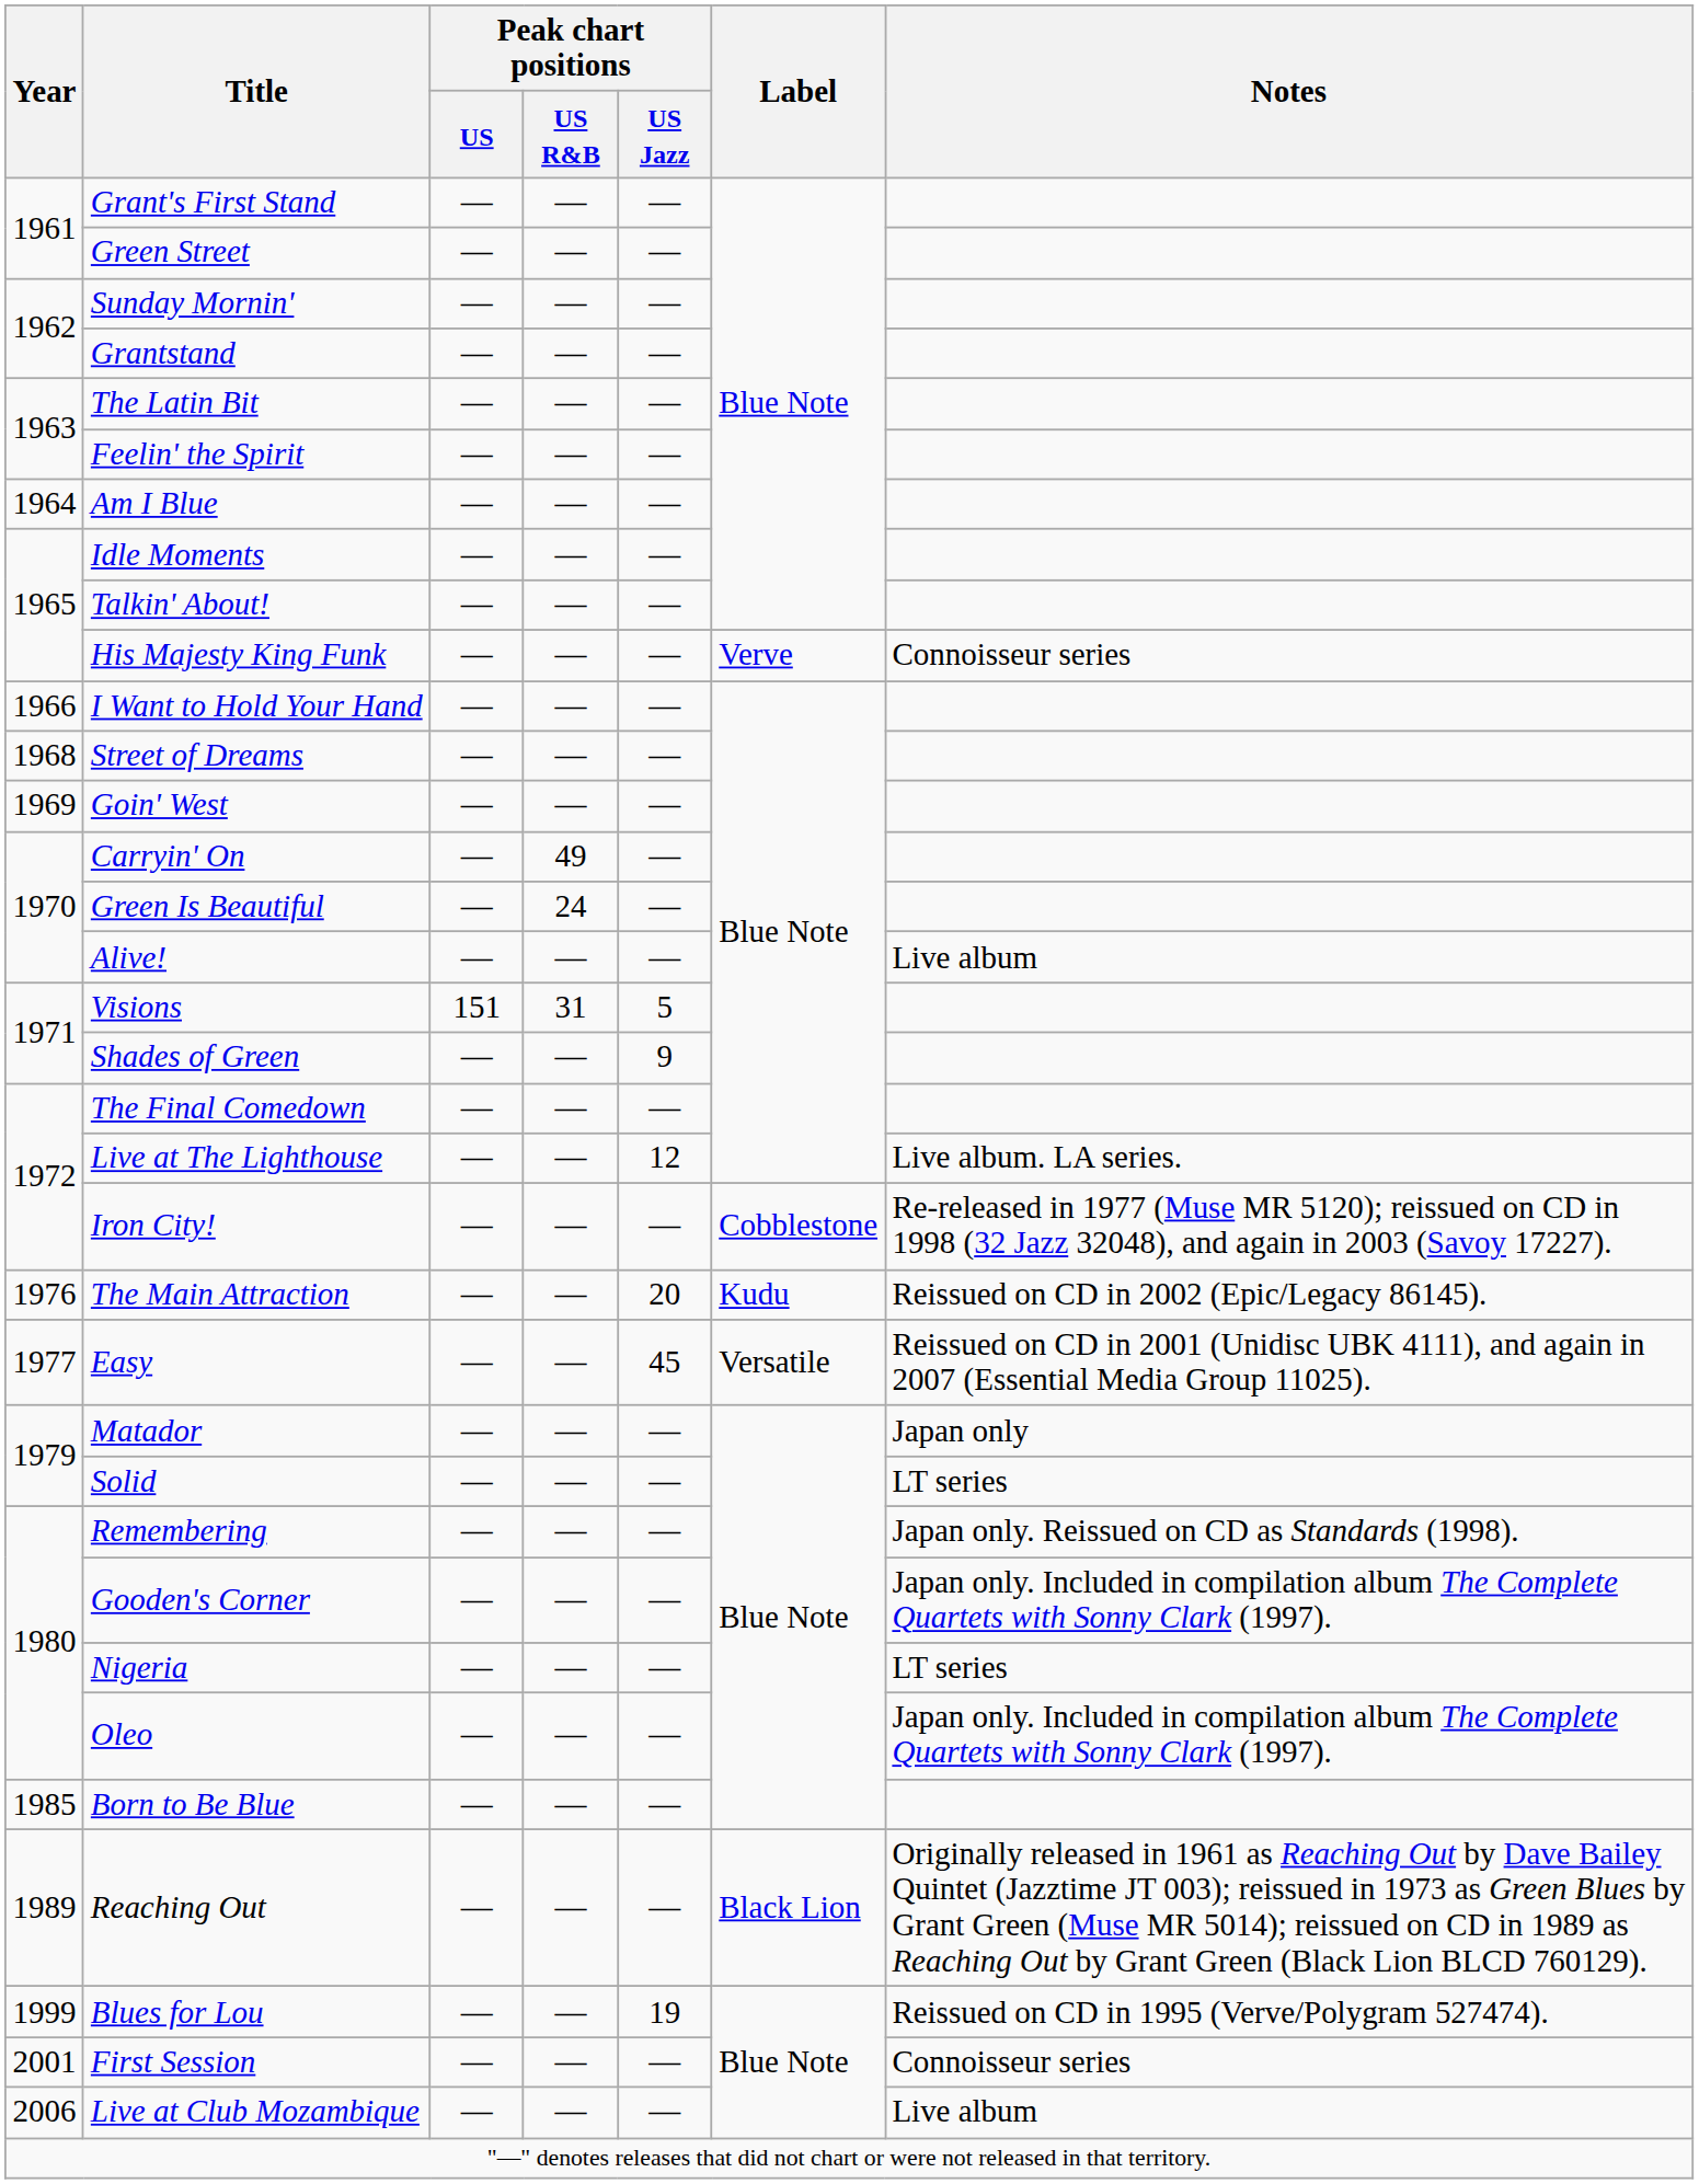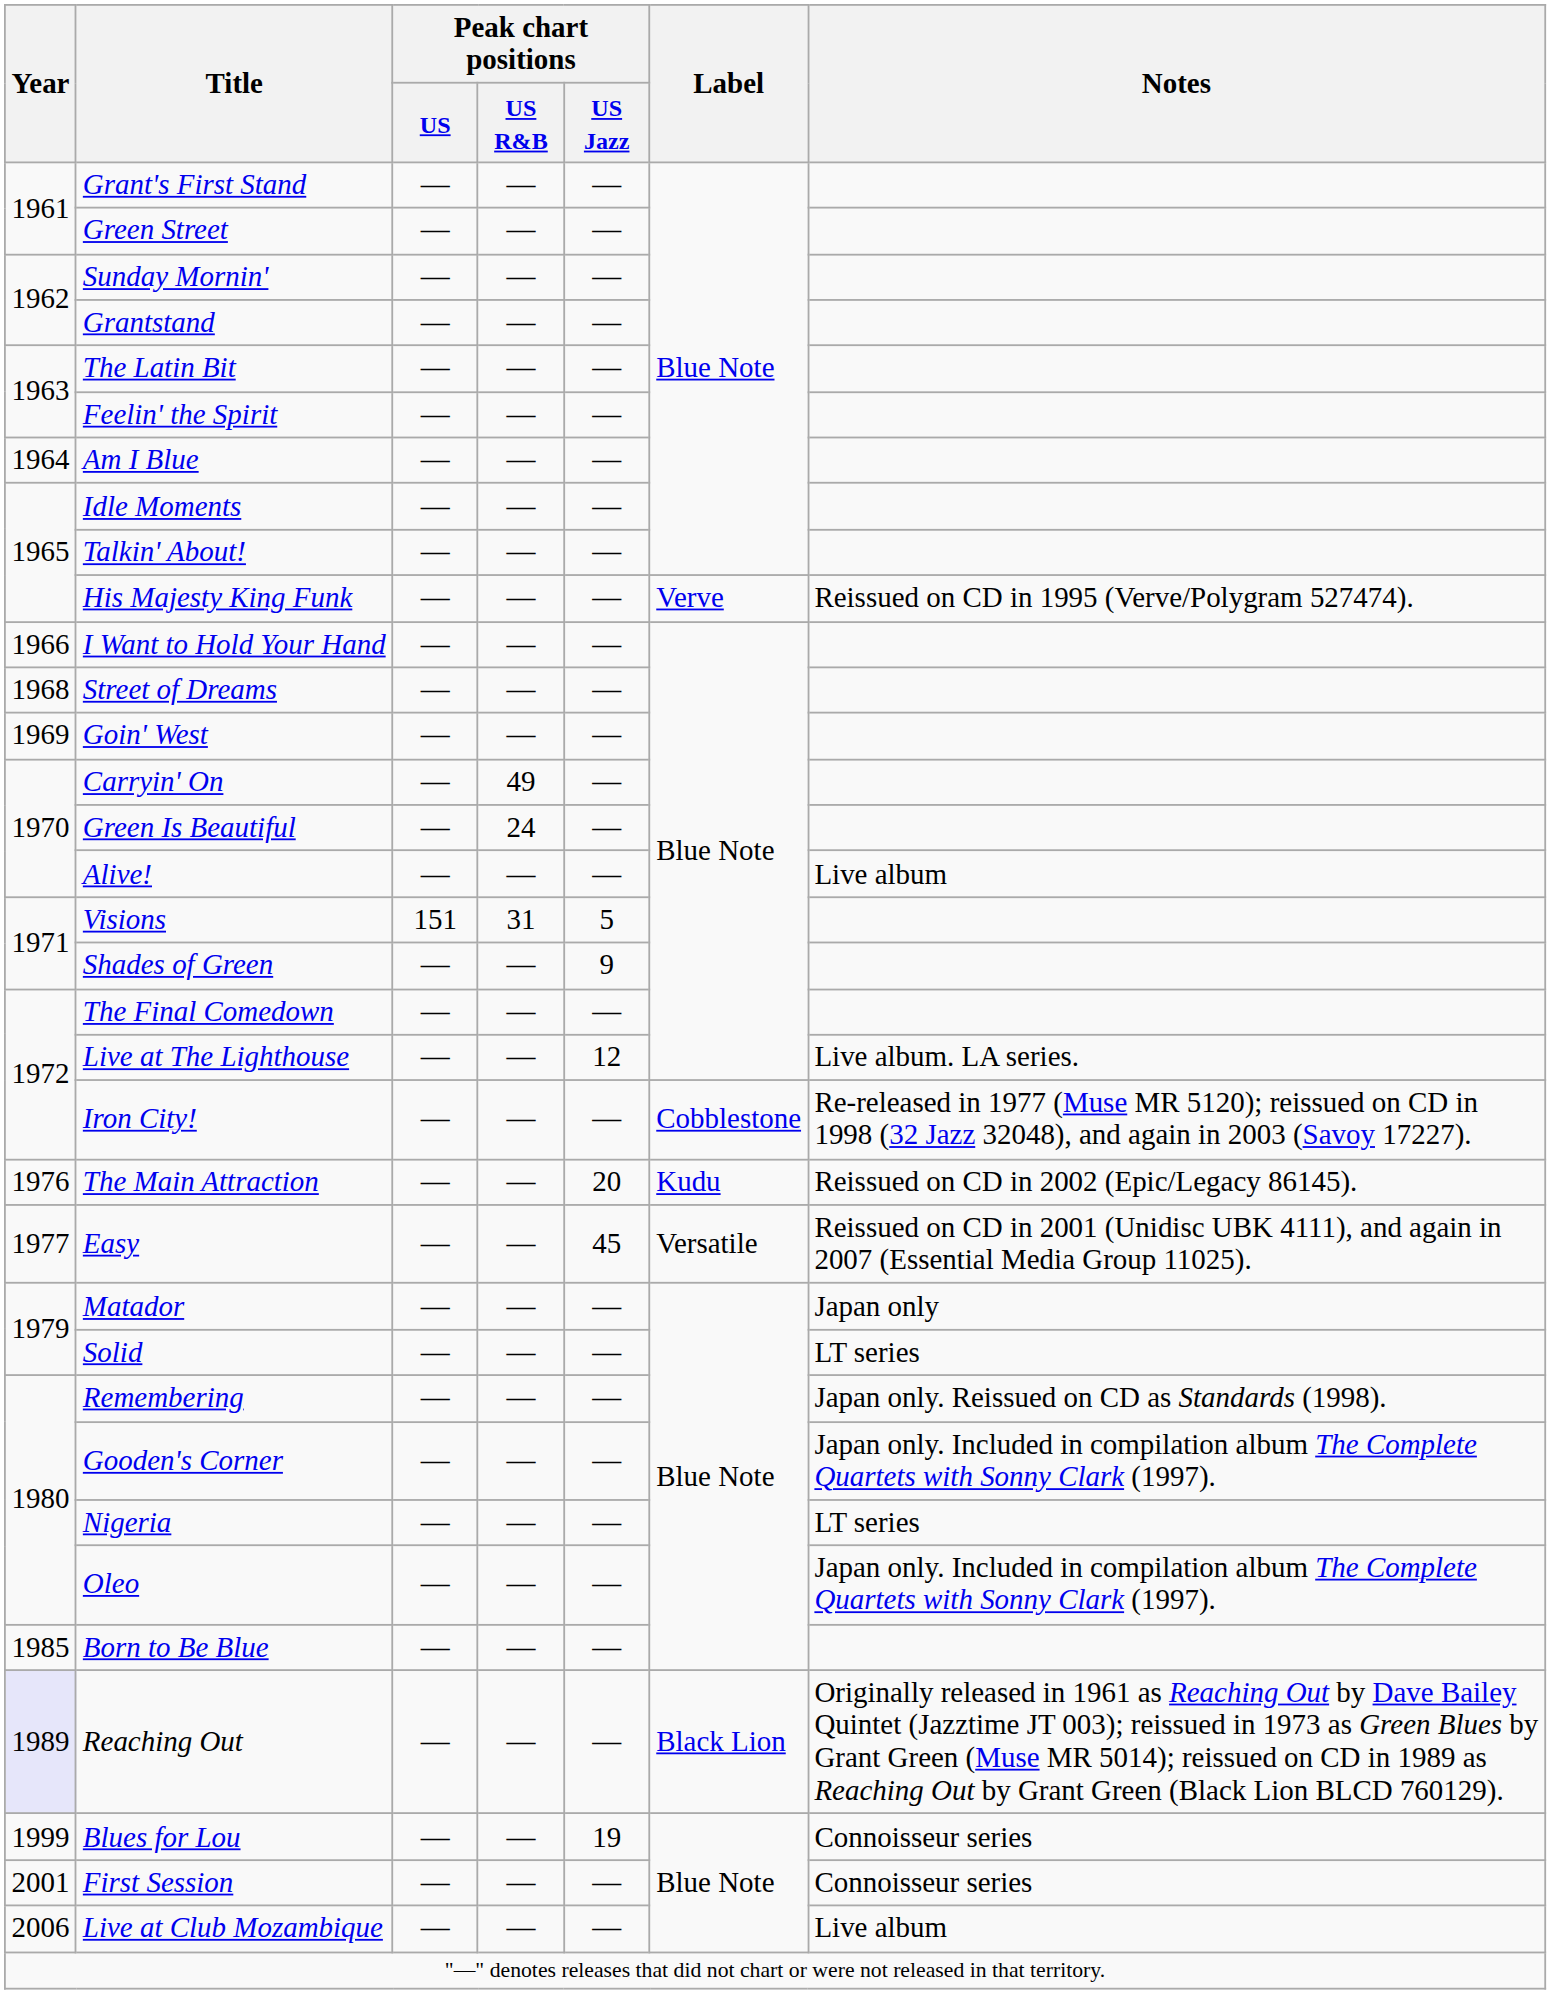His Majesty King Funk | Notes: Connoisseur series -> Reissued on CD in 1995 (Verve/Polygram 527474).
Reaching Out | Year: no background -> lavender background
Blues for Lou | Notes: Reissued on CD in 1995 (Verve/Polygram 527474). -> Connoisseur series
